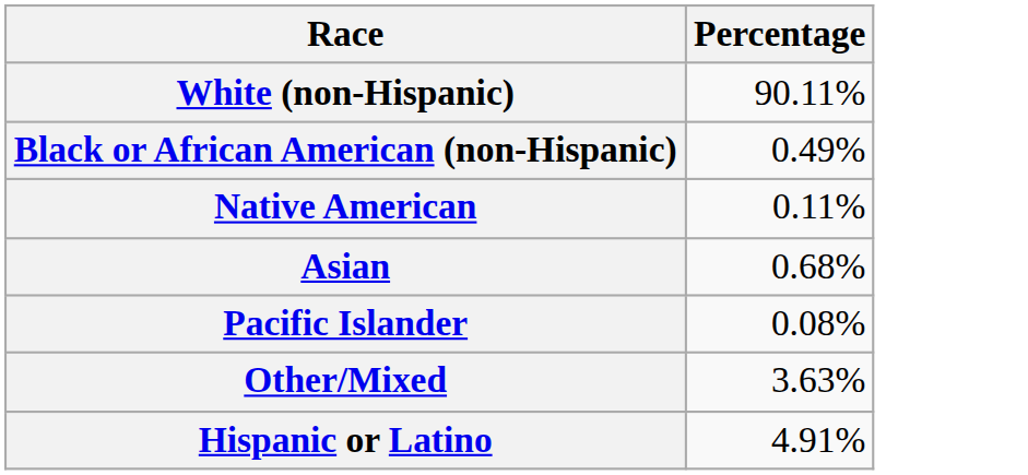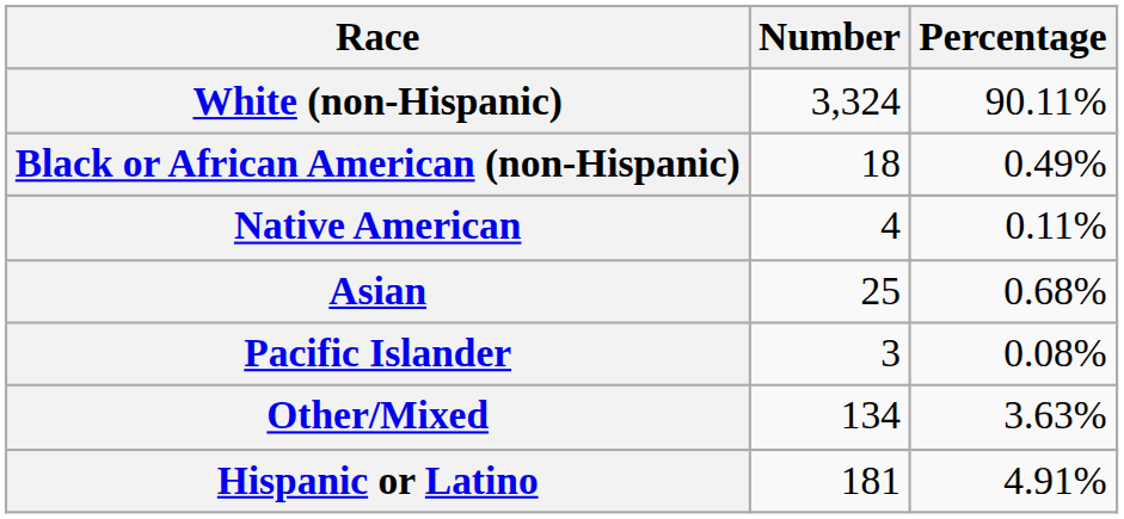+ column: Number | 3,324 | 18 | 4 | 25 | 3 | 134 | 181
